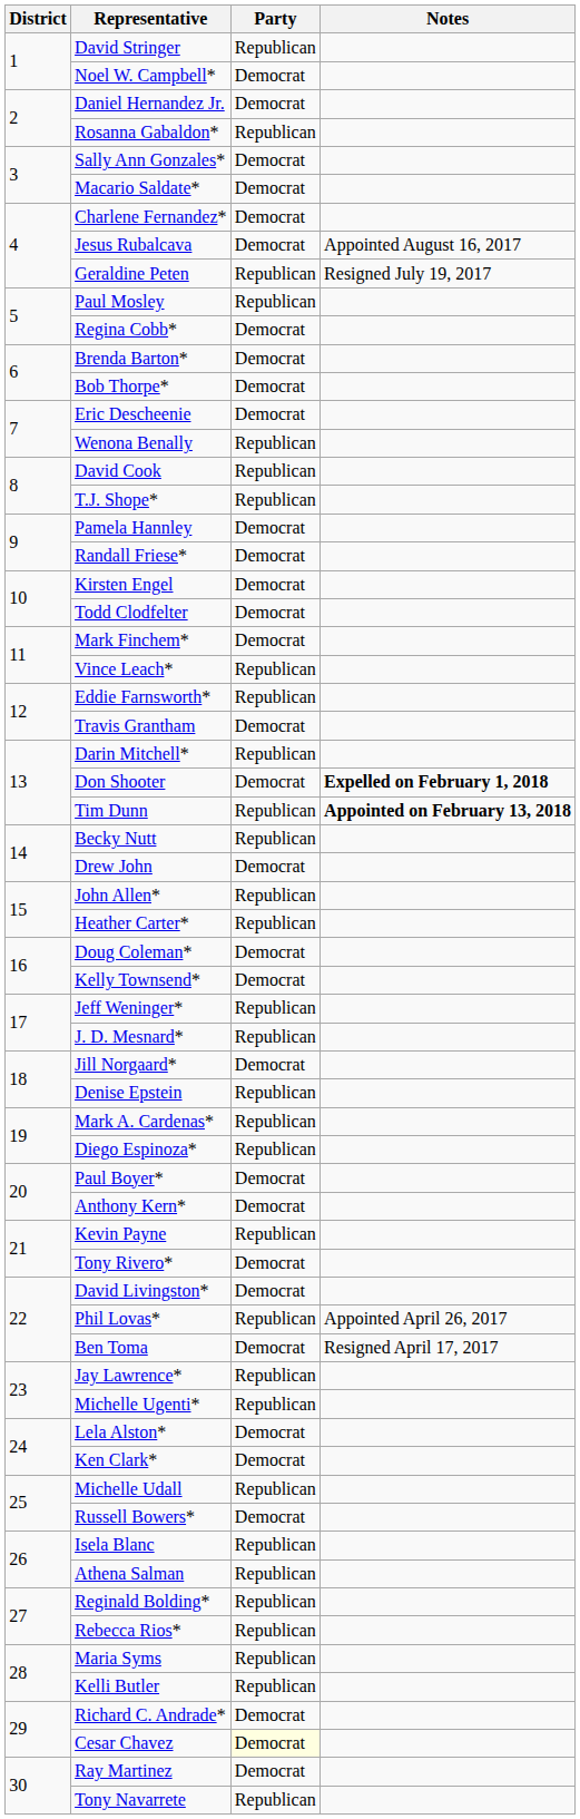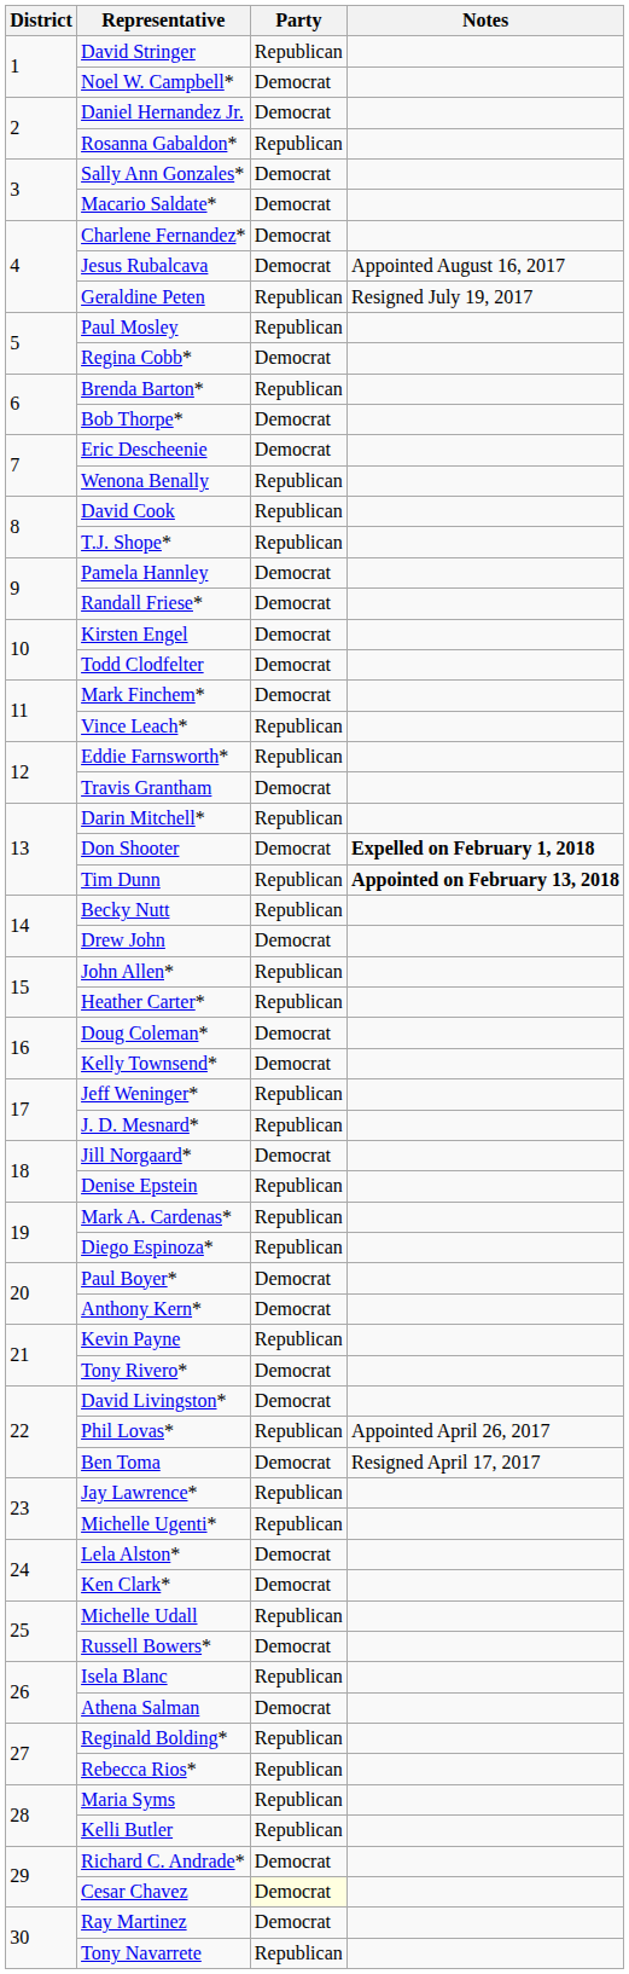Brenda Barton* | Party: Democrat -> Republican
Athena Salman | Party: Republican -> Democrat
